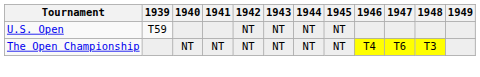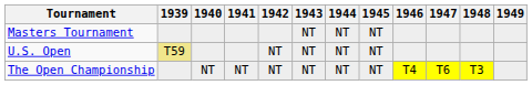+ row: Masters Tournament | NT | NT | NT
U.S. Open | 1939: no background -> khaki background
